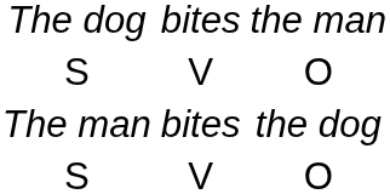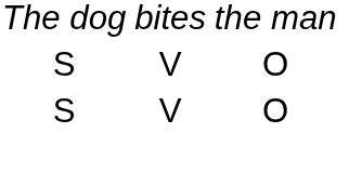- row: The man | bites | the dog
